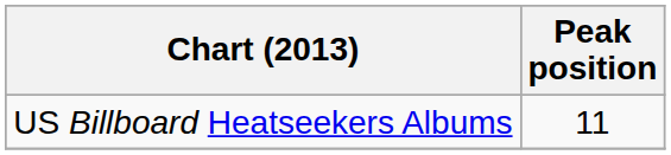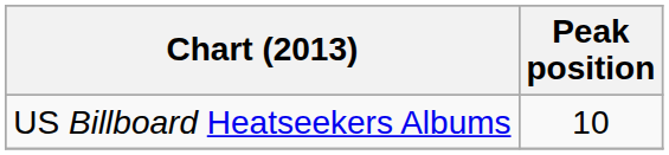US Billboard Heatseekers Albums | Peak position: 11 -> 10
